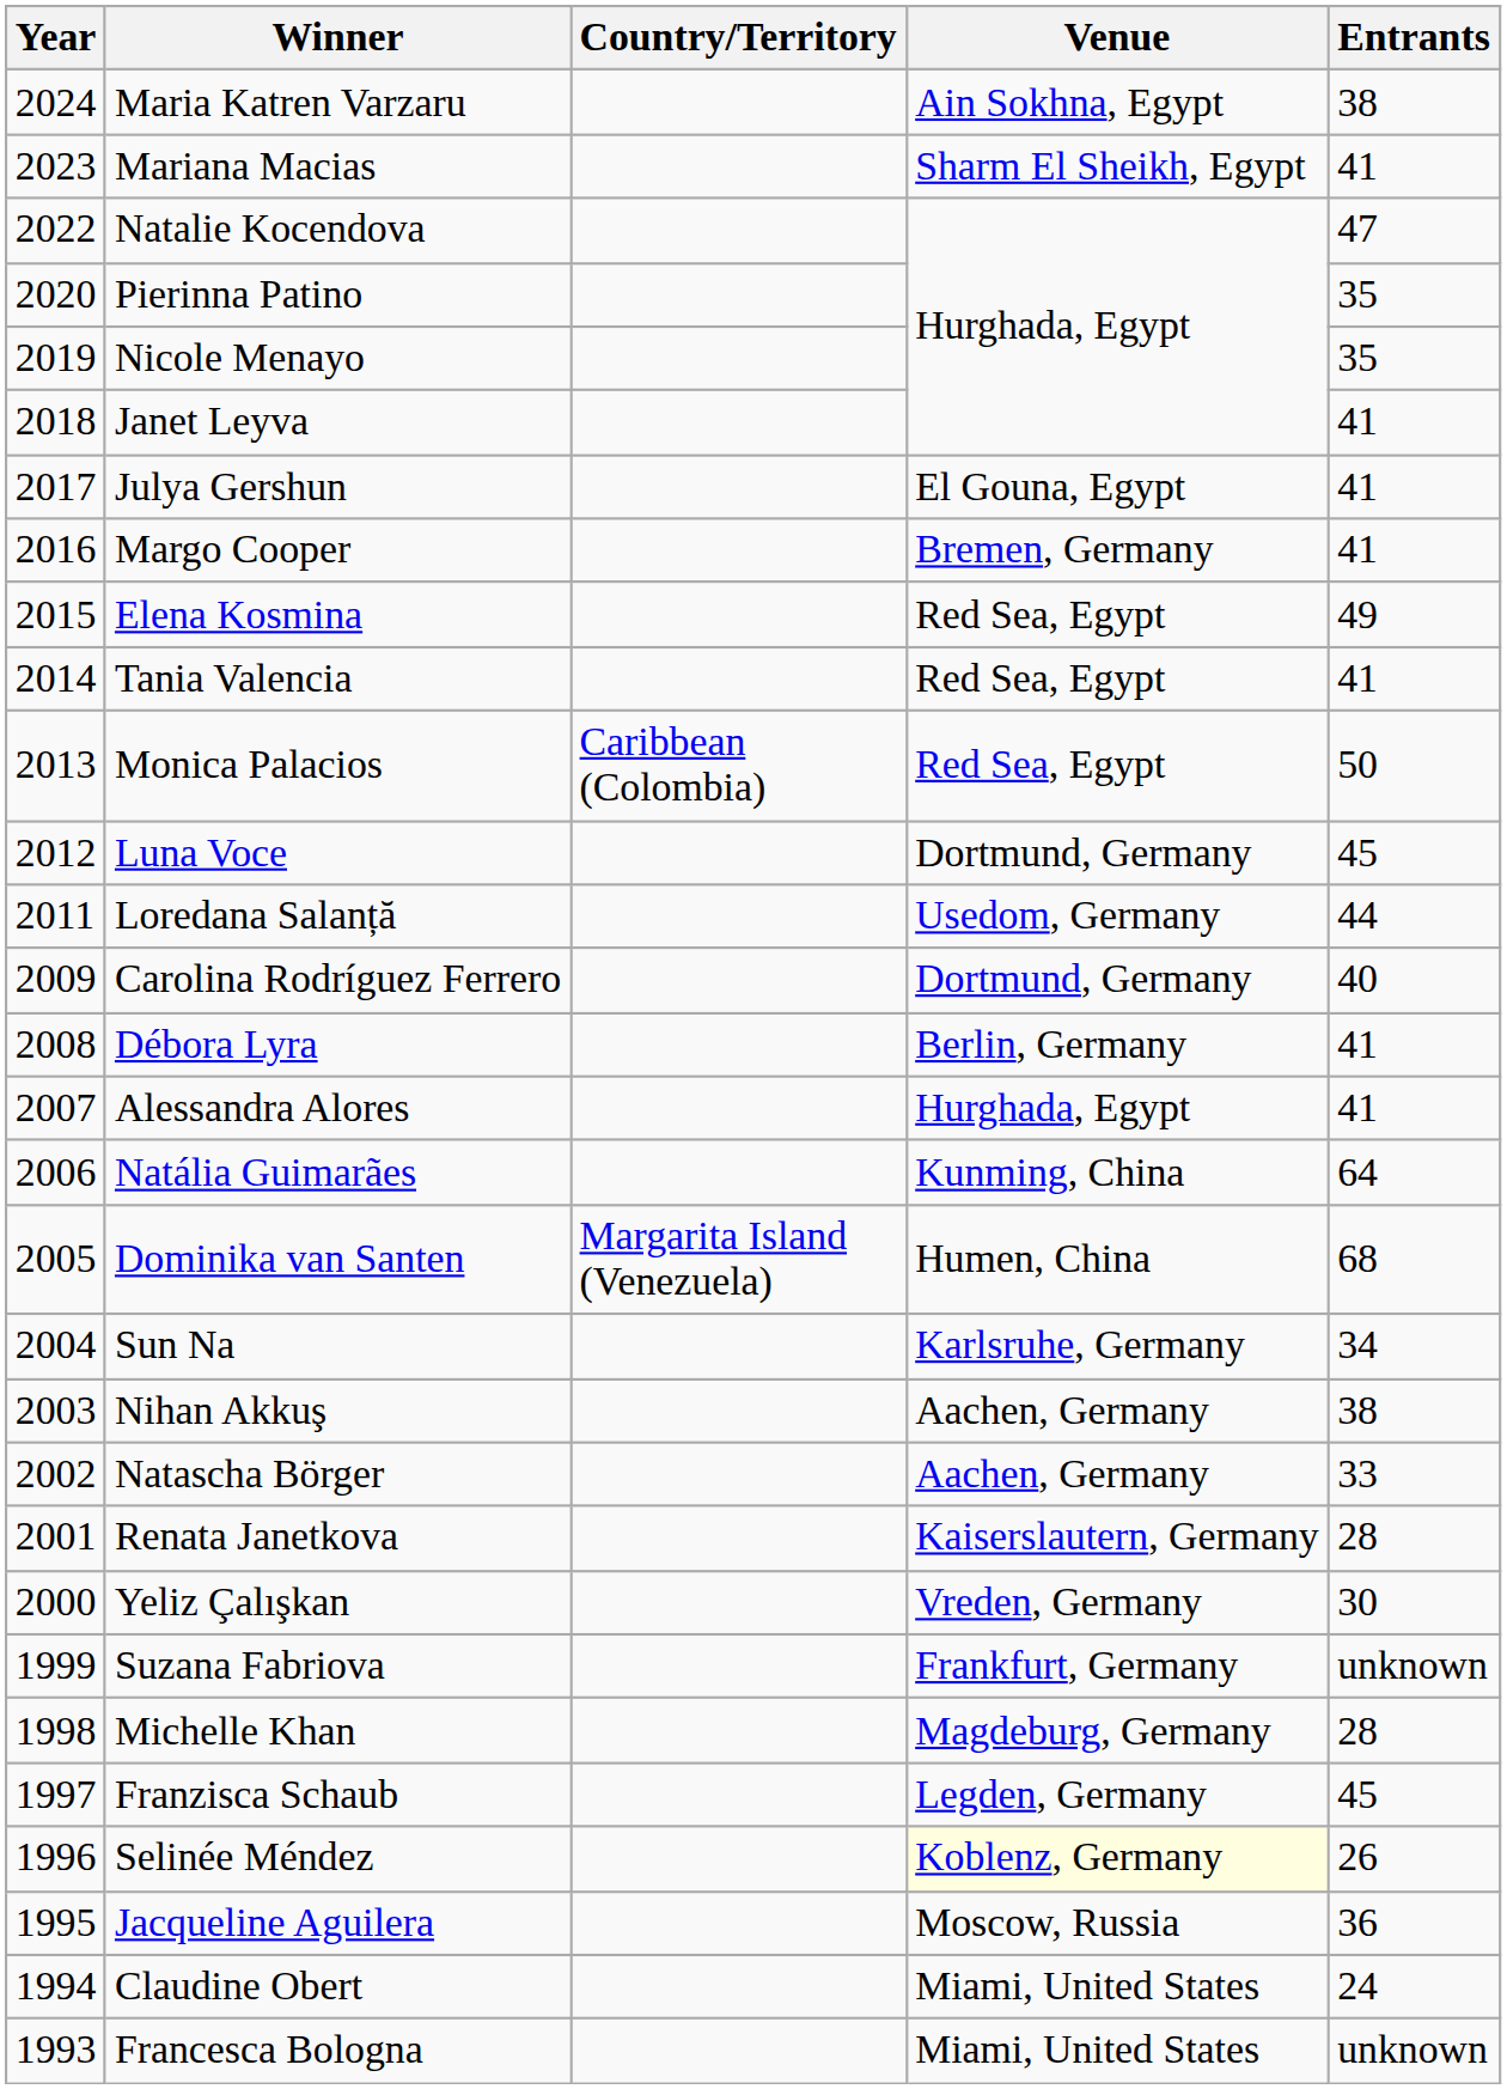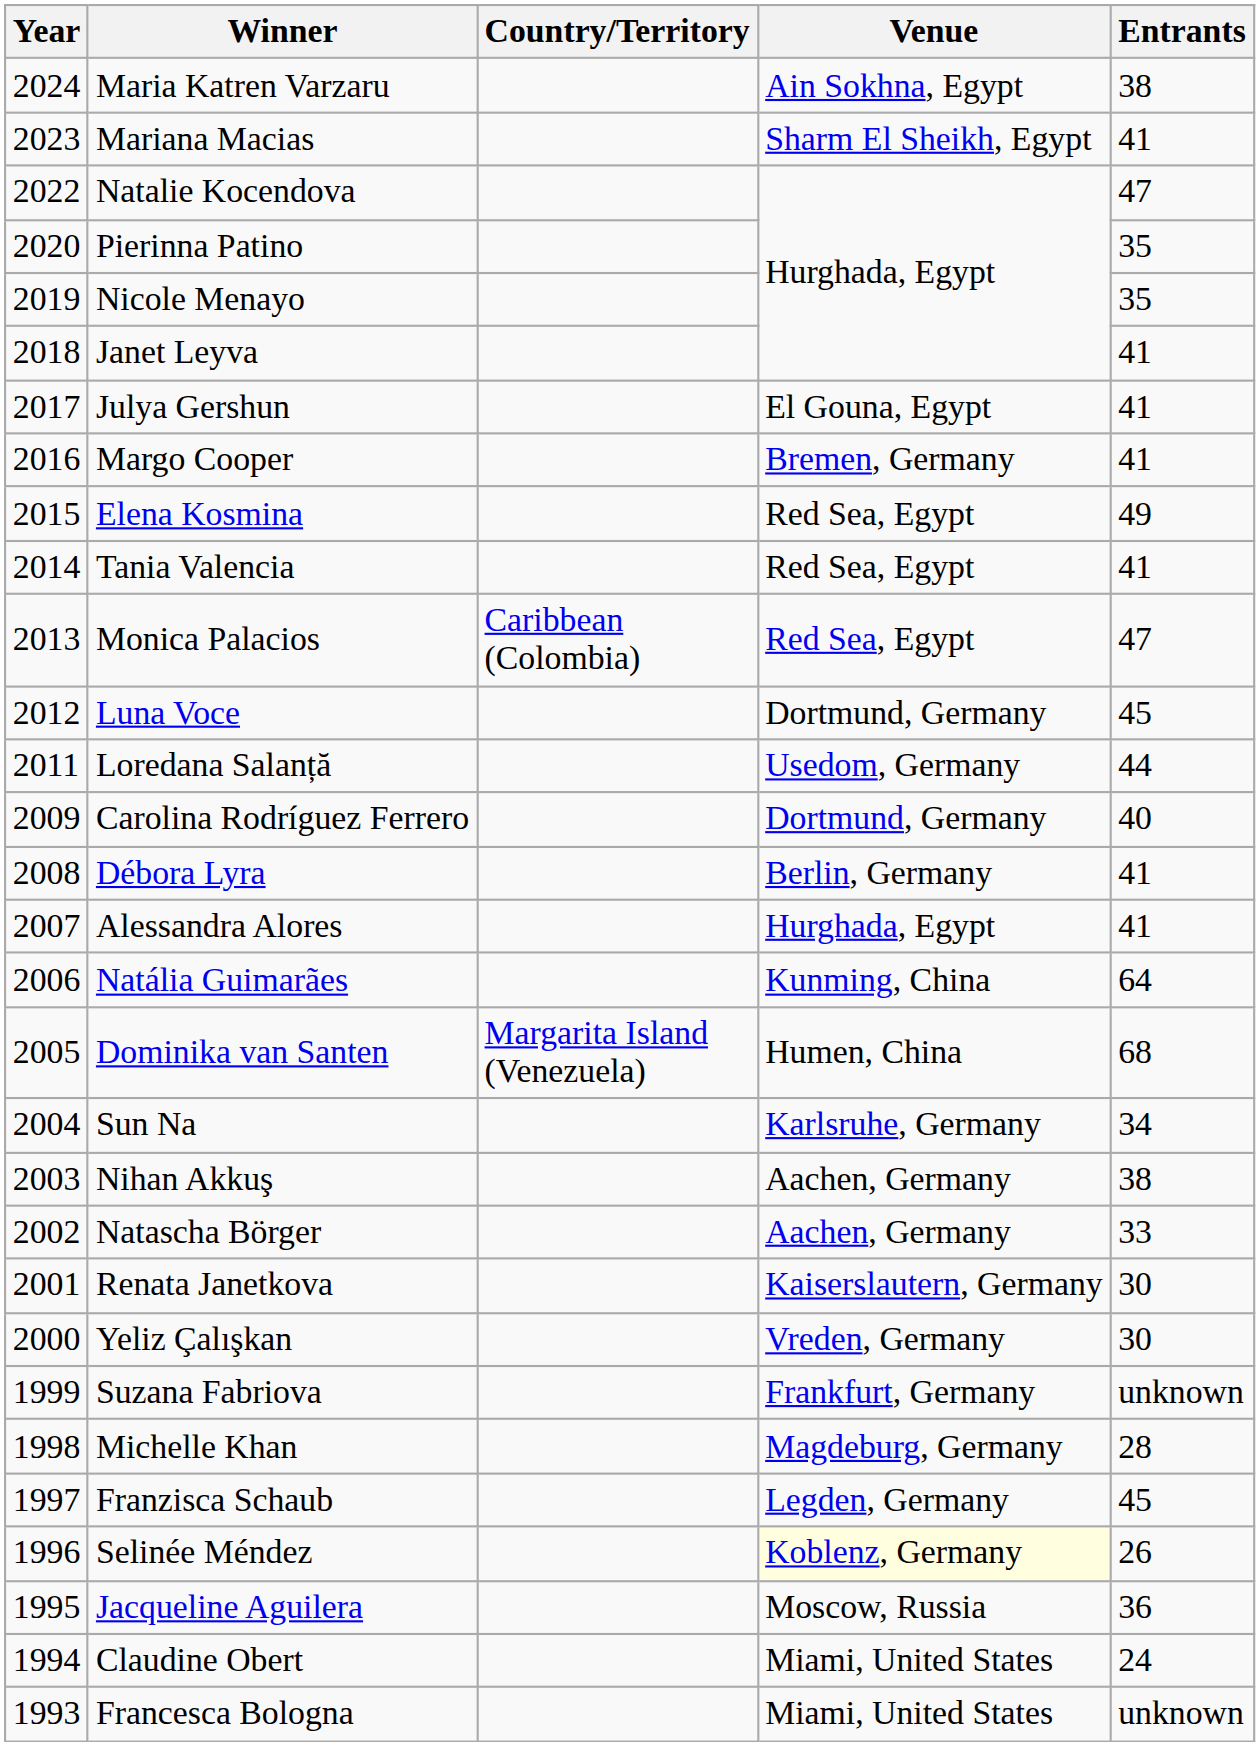Monica Palacios | Entrants: 50 -> 47
Renata Janetkova | Entrants: 28 -> 30
